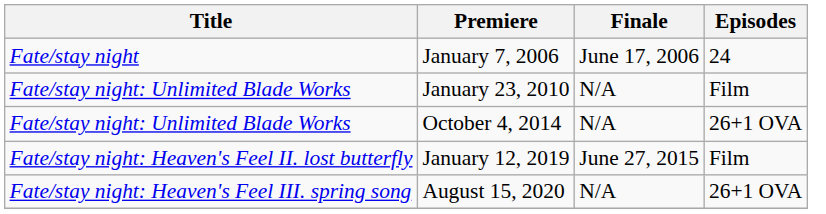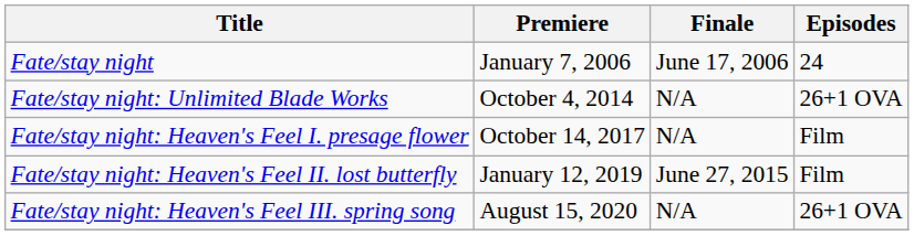- row: Fate/stay night: Unlimited Blade Works | January 23, 2010 | N/A | Film
+ row: Fate/stay night: Heaven's Feel I. presage flower | October 14, 2017 | N/A | Film
